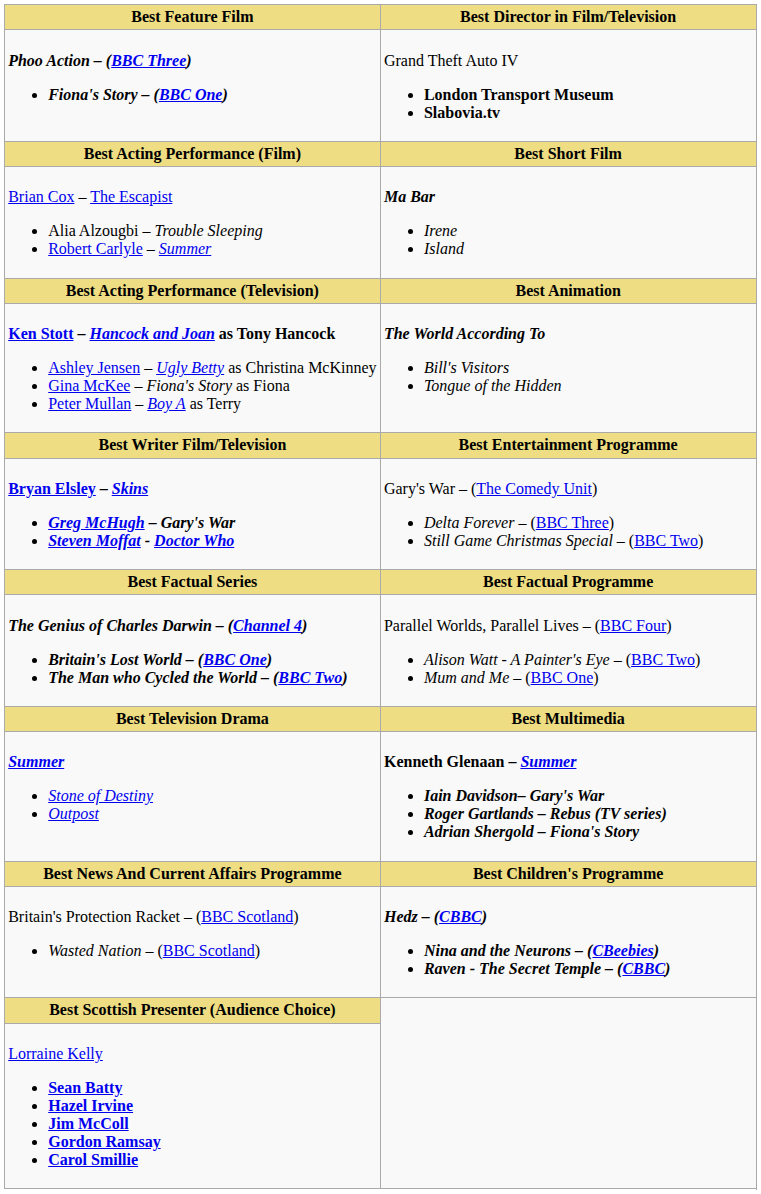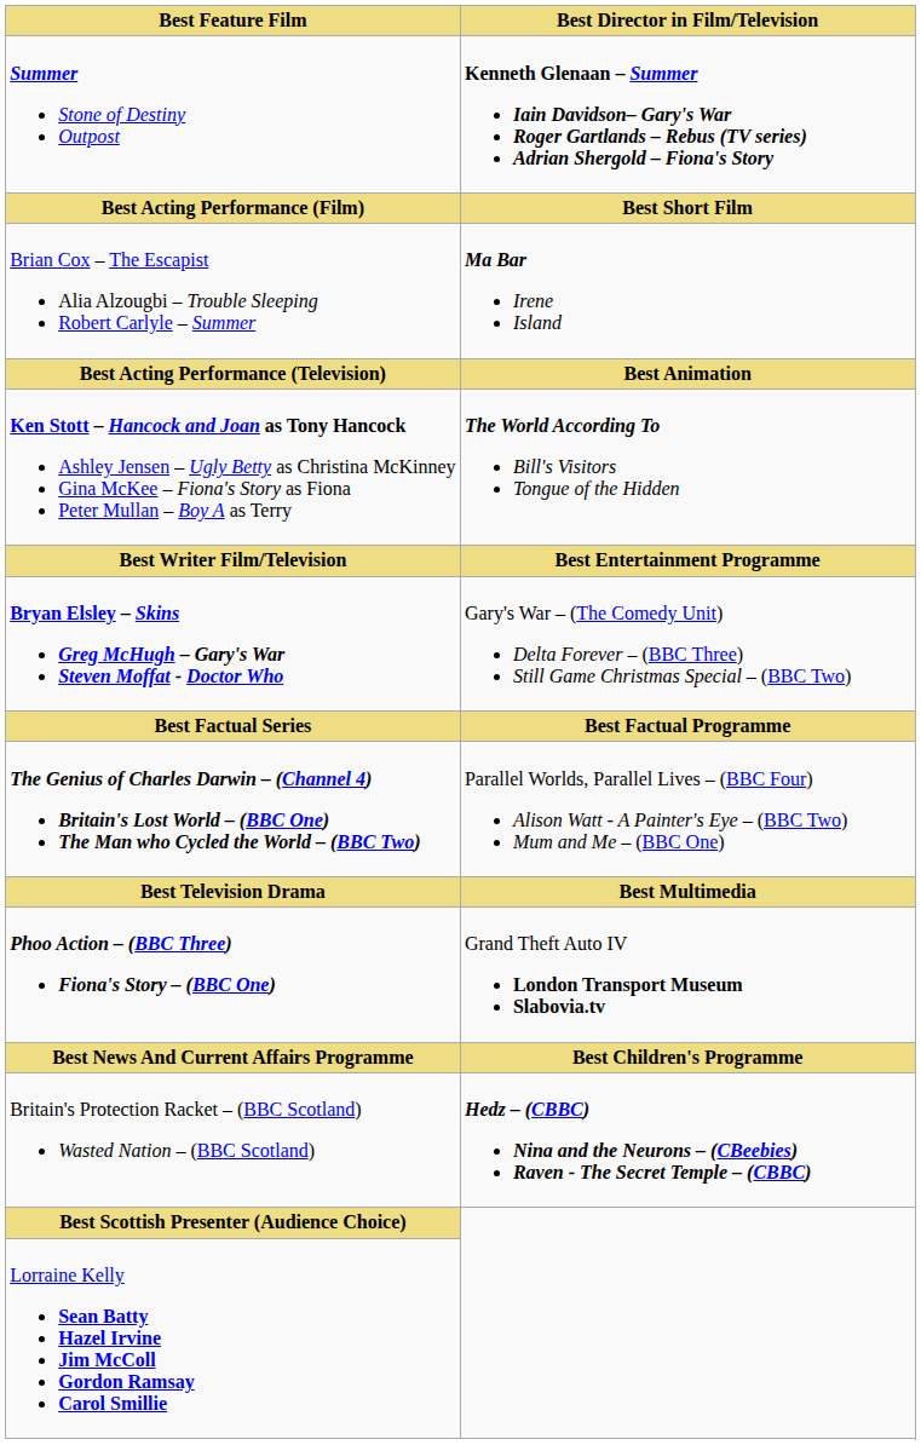rows swapped: Summer Stone of Destiny Outpost <-> Phoo Action – (BBC Three) Fiona's Story – (BBC One)
